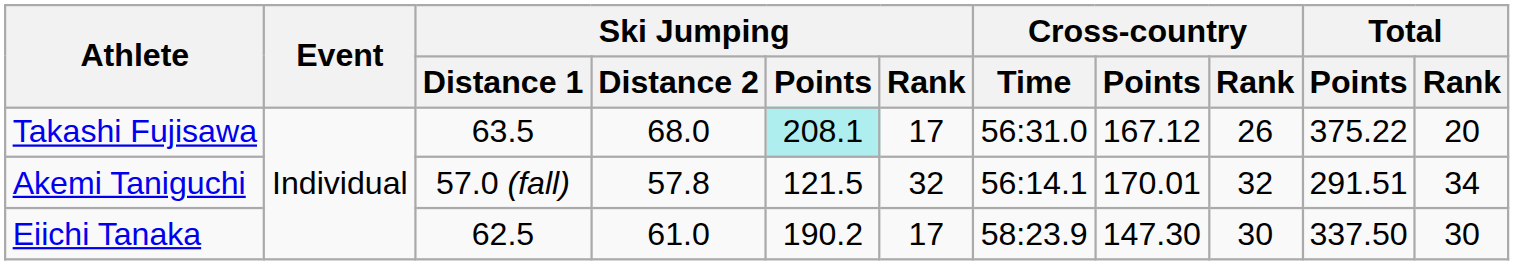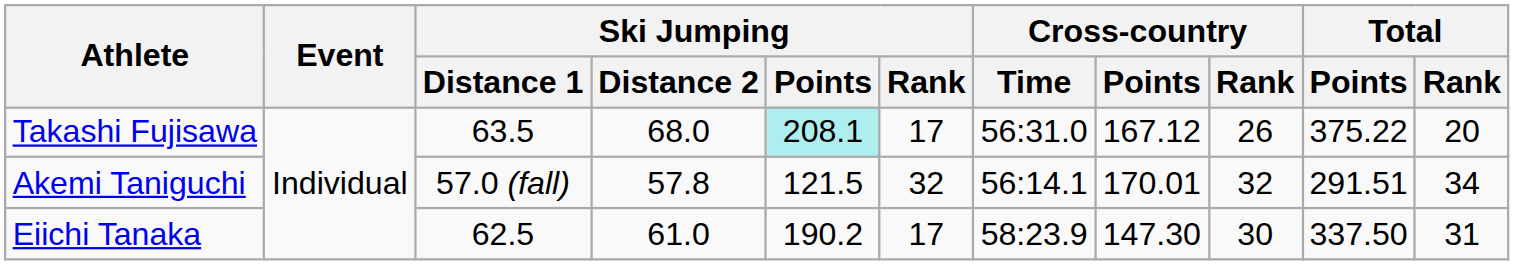Eiichi Tanaka | Total / Rank: 30 -> 31
